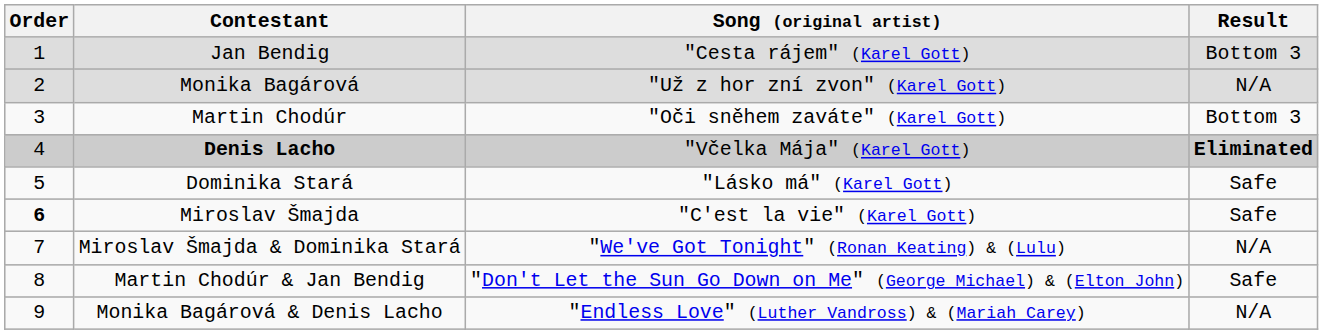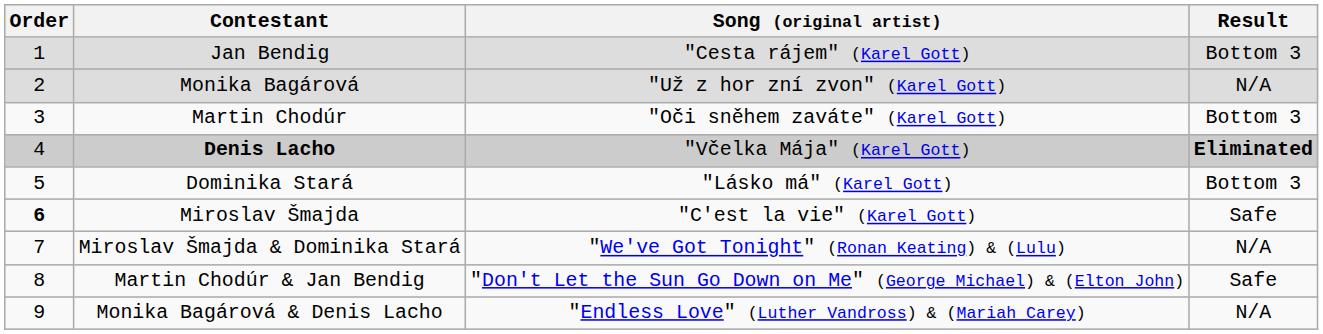Dominika Stará | Result: Safe -> Bottom 3
